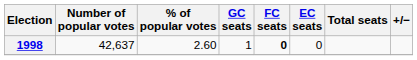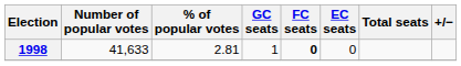1998 | Number of popular votes: 42,637 -> 41,633
1998 | % of popular votes: 2.60 -> 2.81
